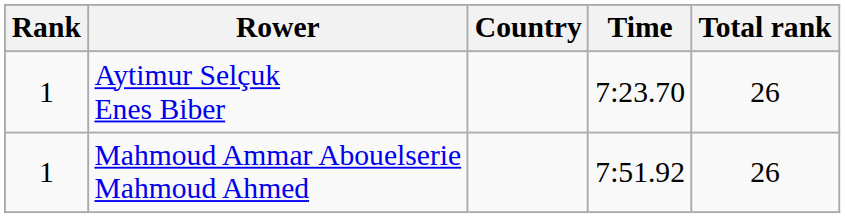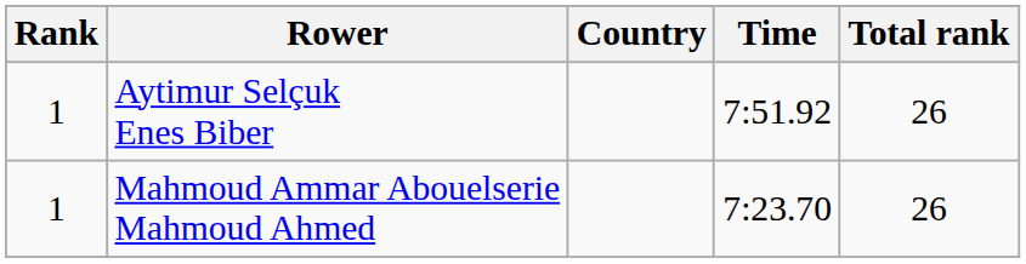Aytimur Selçuk Enes Biber | Time: 7:23.70 -> 7:51.92
Mahmoud Ammar Abouelserie Mahmoud Ahmed | Time: 7:51.92 -> 7:23.70
